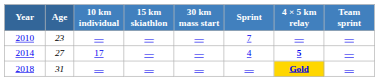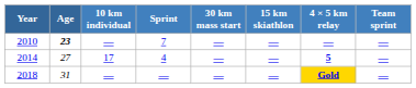columns swapped: 15 km skiathlon <-> Sprint
2010 | Age: normal -> bold
